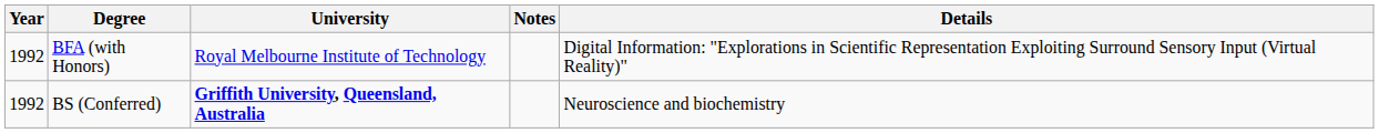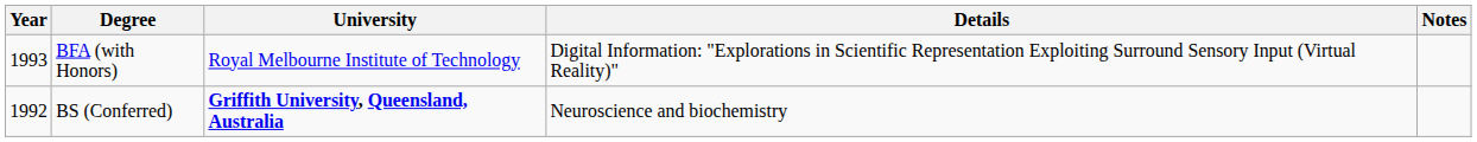columns swapped: Details <-> Notes
BFA (with Honors) | Year: 1992 -> 1993
